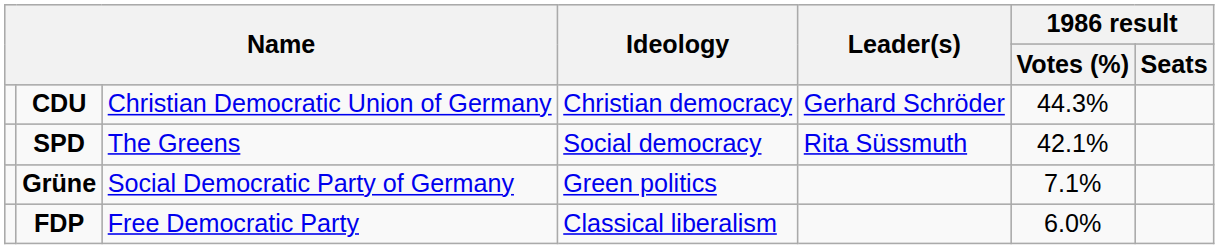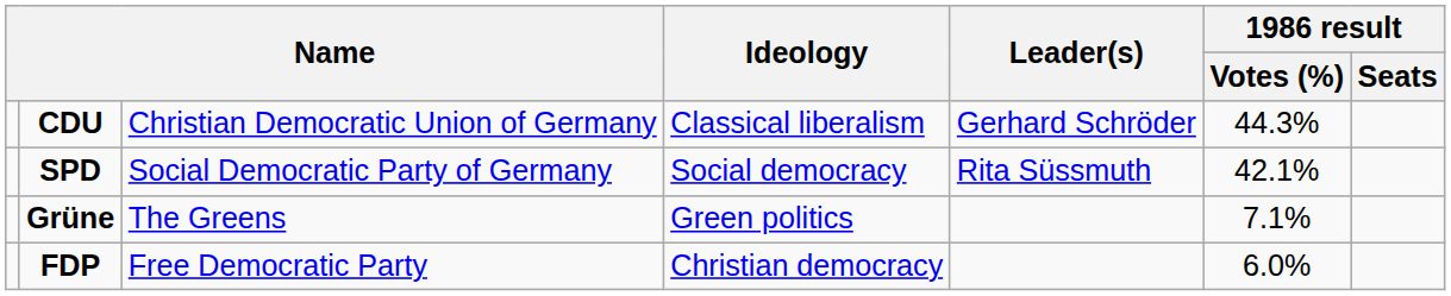CDU | Ideology: Christian democracy -> Classical liberalism
SPD | column 3: The Greens -> Social Democratic Party of Germany
Grüne | column 3: Social Democratic Party of Germany -> The Greens
FDP | Ideology: Classical liberalism -> Christian democracy
